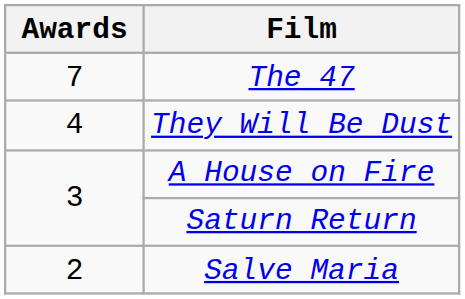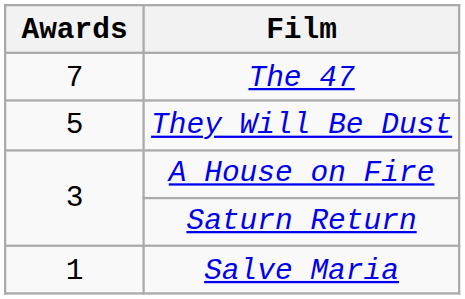They Will Be Dust | Awards: 4 -> 5
Salve Maria | Awards: 2 -> 1
